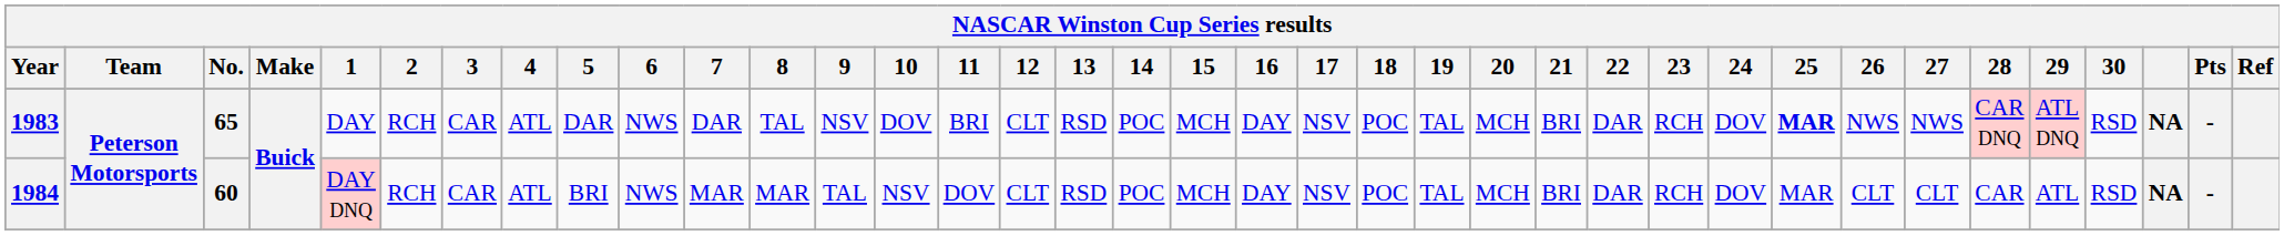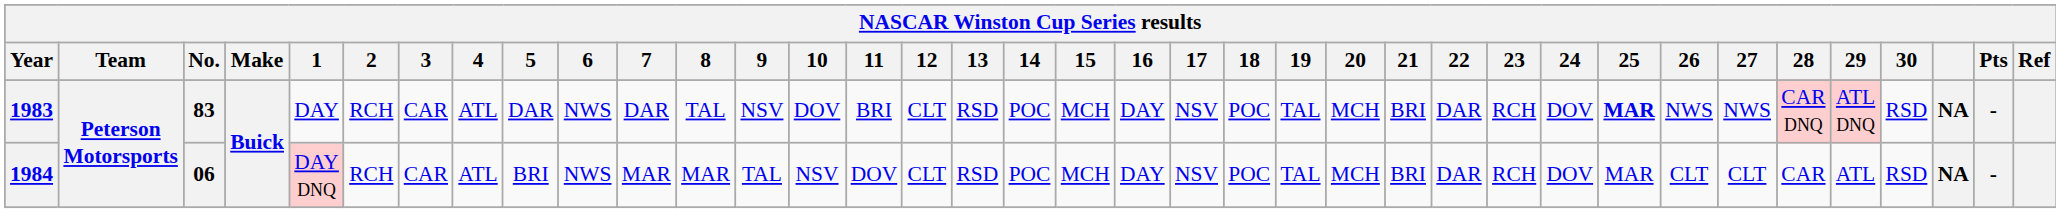1983 | No.: 65 -> 83
1984 | No.: 60 -> 06
